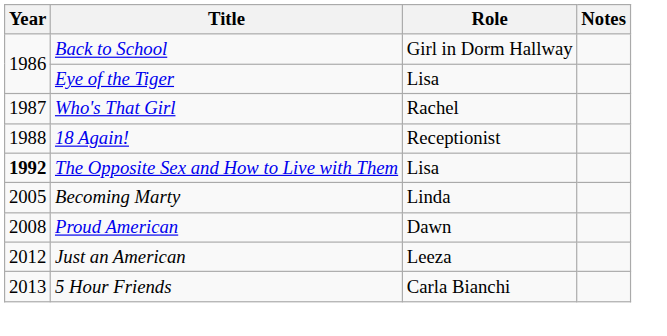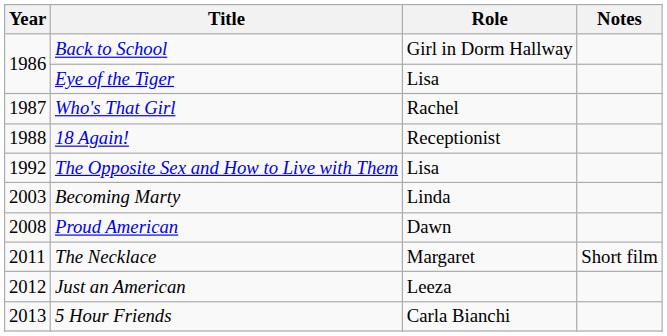The Opposite Sex and How to Live with Them | Year: bold -> normal
Becoming Marty | Year: 2005 -> 2003
+ row: 2011 | The Necklace | Margaret | Short film
